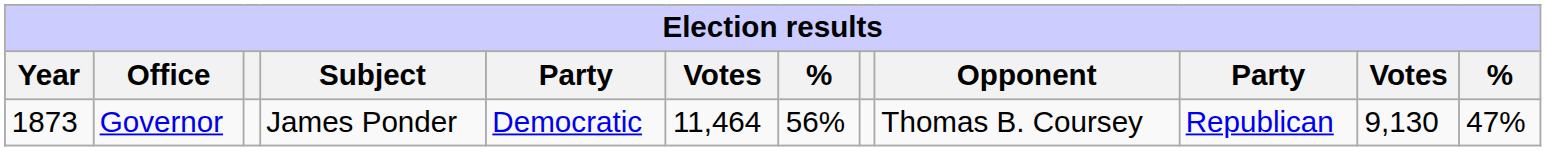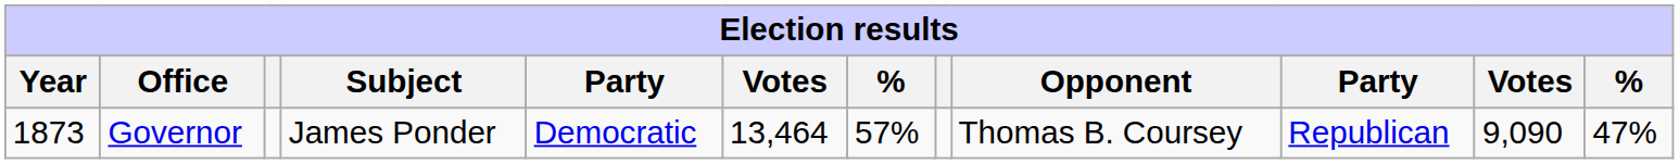Governor | column 6: 11,464 -> 13,464
Governor | column 7: 56% -> 57%
Governor | column 11: 9,130 -> 9,090
